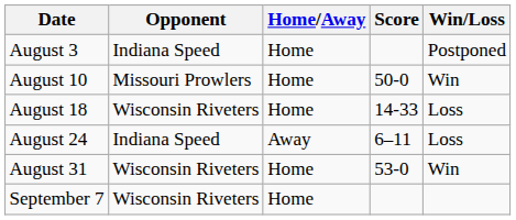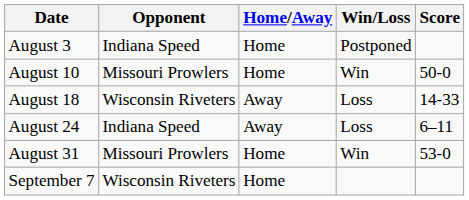columns swapped: Win/Loss <-> Score
August 18 | Home/Away: Home -> Away
August 31 | Opponent: Wisconsin Riveters -> Missouri Prowlers
